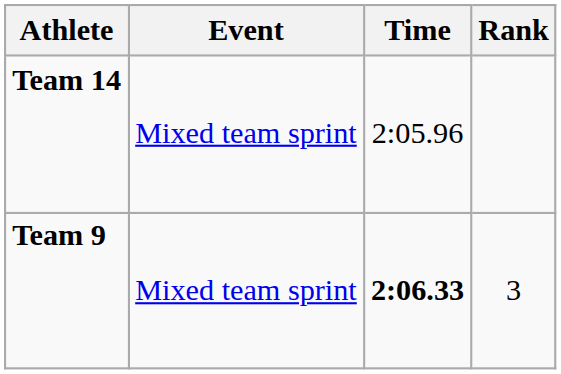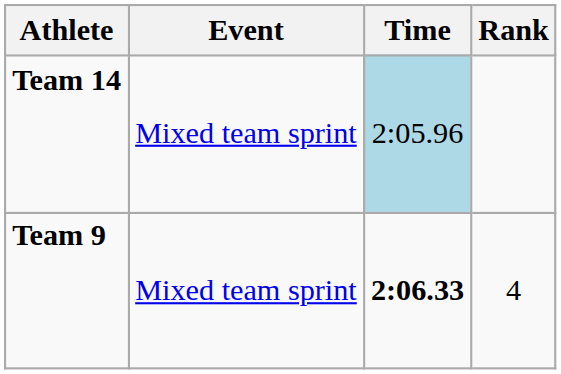Team 14 | Time: no background -> lightblue background
Team 9 | Rank: 3 -> 4
